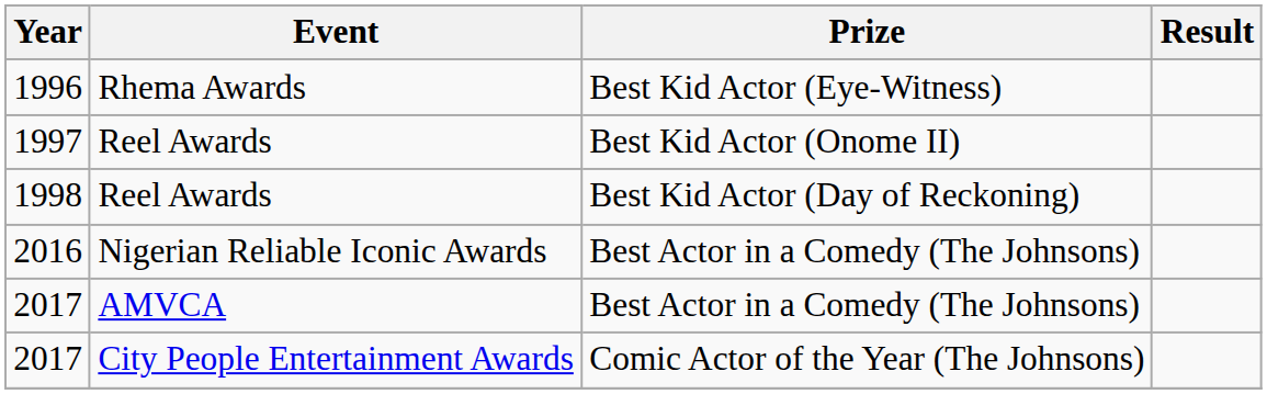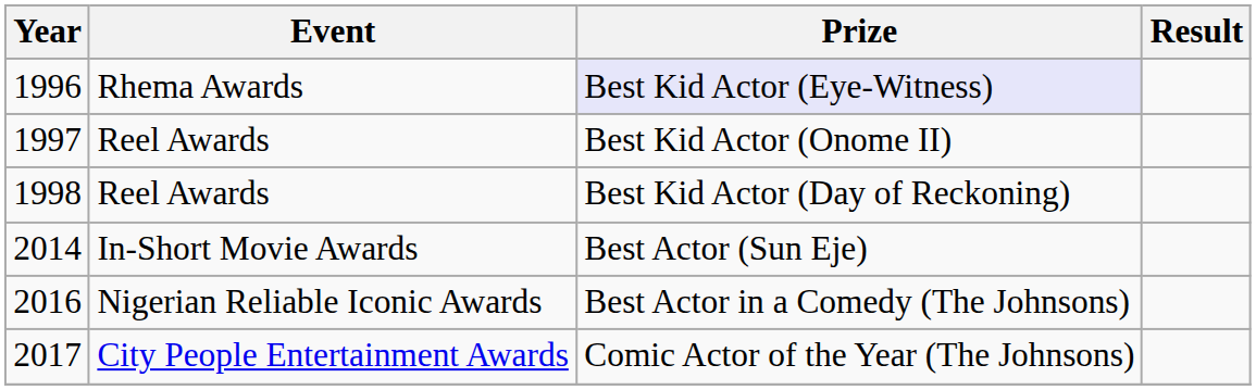1996 | Prize: no background -> lavender background
+ row: 2014 | In-Short Movie Awards | Best Actor (Sun Eje)
- row: 2017 | AMVCA | Best Actor in a Comedy (The Johnsons)
